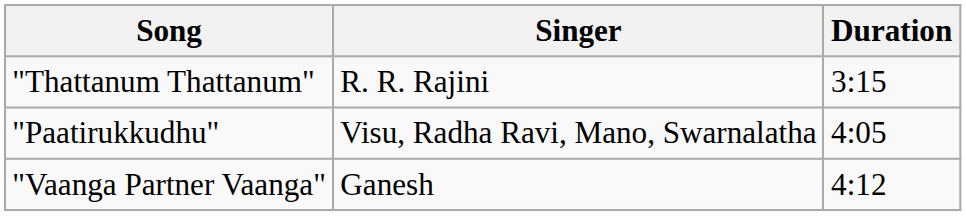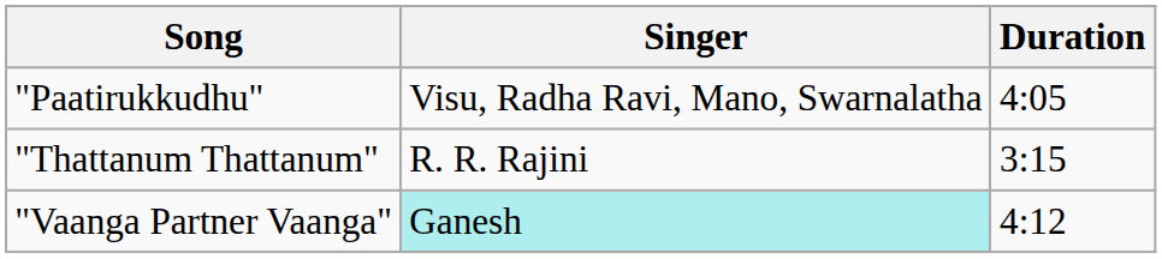rows swapped: "Thattanum Thattanum" <-> "Paatirukkudhu"
"Vaanga Partner Vaanga" | Singer: no background -> paleturquoise background
